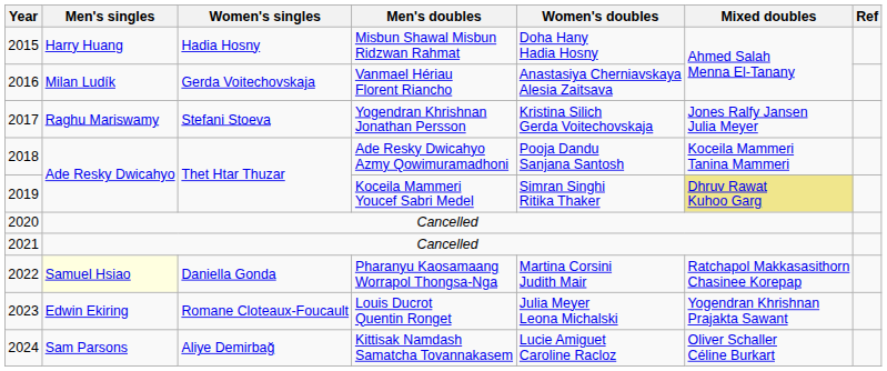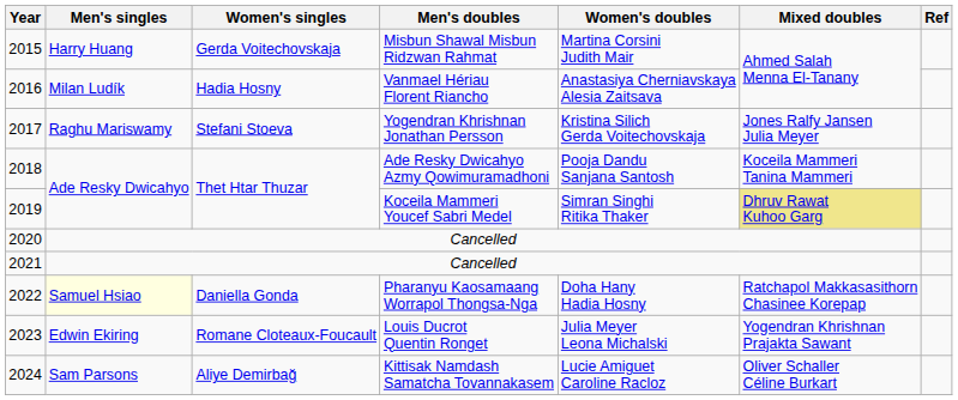Misbun Shawal Misbun Ridzwan Rahmat | Women's singles: Hadia Hosny -> Gerda Voitechovskaja
Misbun Shawal Misbun Ridzwan Rahmat | Women's doubles: Doha Hany Hadia Hosny -> Martina Corsini Judith Mair
Vanmael Hériau Florent Riancho | Women's singles: Gerda Voitechovskaja -> Hadia Hosny
Pharanyu Kaosamaang Worrapol Thongsa-Nga | Women's doubles: Martina Corsini Judith Mair -> Doha Hany Hadia Hosny
